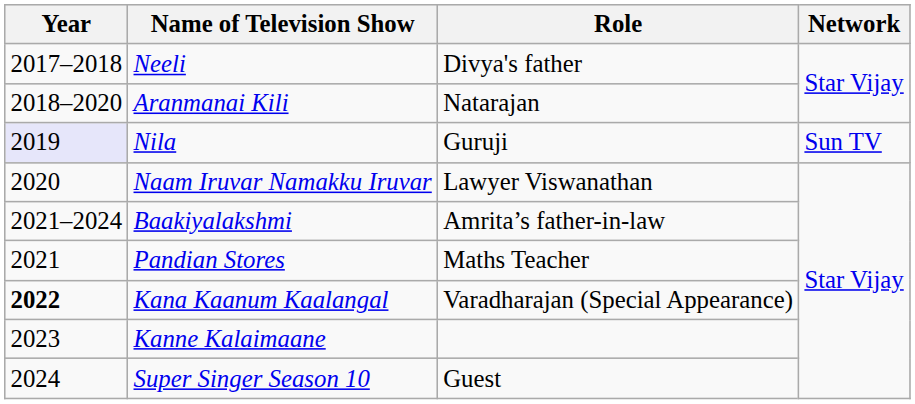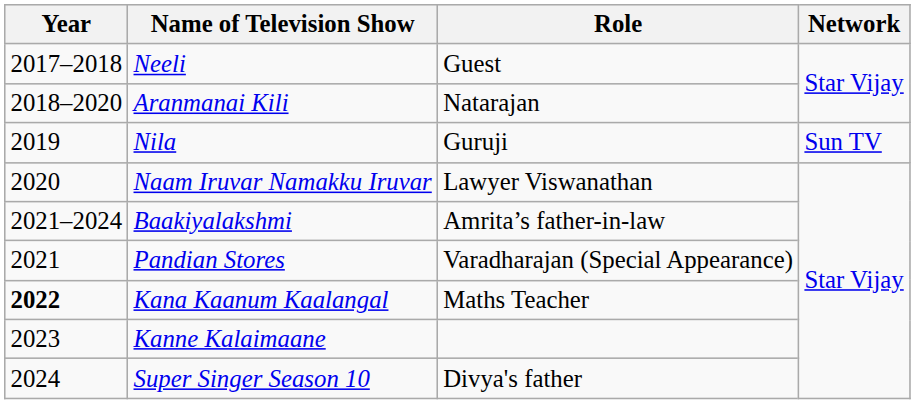Neeli | Role: Divya's father -> Guest
Nila | Year: lavender background -> no background
Pandian Stores | Role: Maths Teacher -> Varadharajan (Special Appearance)
Kana Kaanum Kaalangal | Role: Varadharajan (Special Appearance) -> Maths Teacher
Super Singer Season 10 | Role: Guest -> Divya's father
